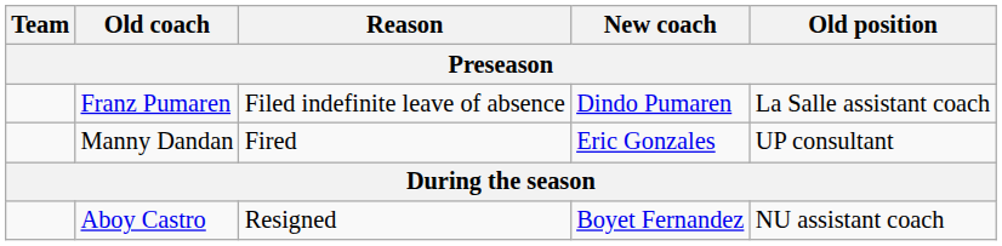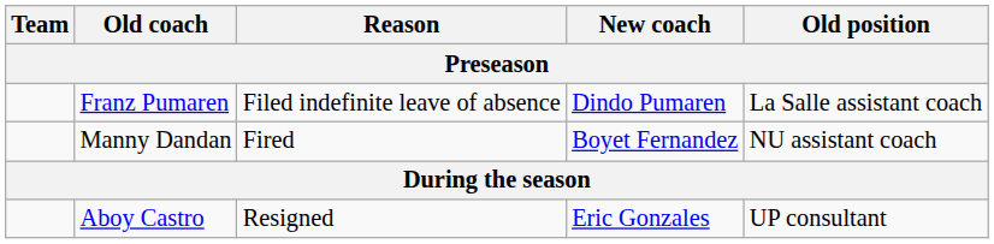Manny Dandan | New coach: Eric Gonzales -> Boyet Fernandez
Manny Dandan | Old position: UP consultant -> NU assistant coach
Aboy Castro | New coach: Boyet Fernandez -> Eric Gonzales
Aboy Castro | Old position: NU assistant coach -> UP consultant
